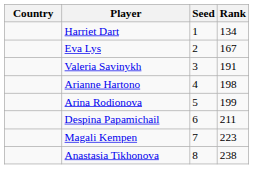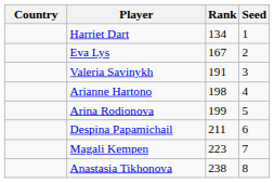columns swapped: Rank <-> Seed
